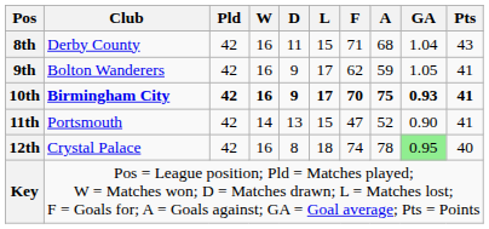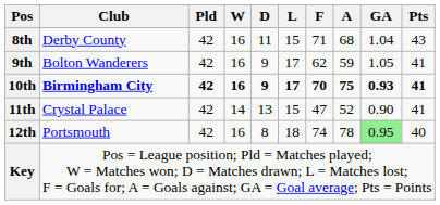11th | Club: Portsmouth -> Crystal Palace
12th | Club: Crystal Palace -> Portsmouth
